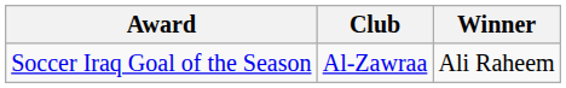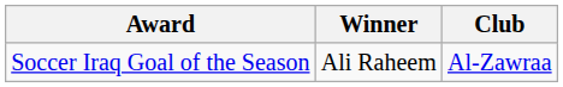columns swapped: Winner <-> Club
